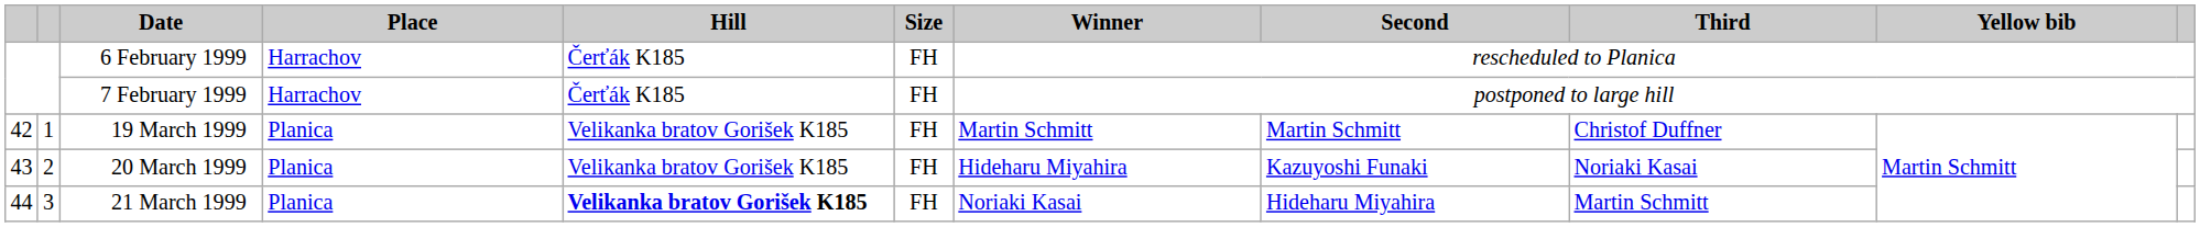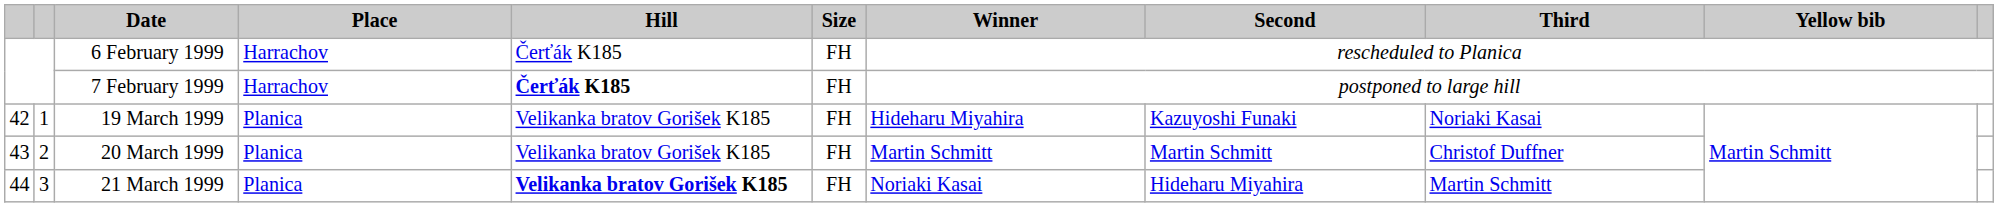7 February 1999 | Hill: normal -> bold
19 March 1999 | Winner: Martin Schmitt -> Hideharu Miyahira
19 March 1999 | Second: Martin Schmitt -> Kazuyoshi Funaki
19 March 1999 | Third: Christof Duffner -> Noriaki Kasai
20 March 1999 | Winner: Hideharu Miyahira -> Martin Schmitt
20 March 1999 | Second: Kazuyoshi Funaki -> Martin Schmitt
20 March 1999 | Third: Noriaki Kasai -> Christof Duffner
